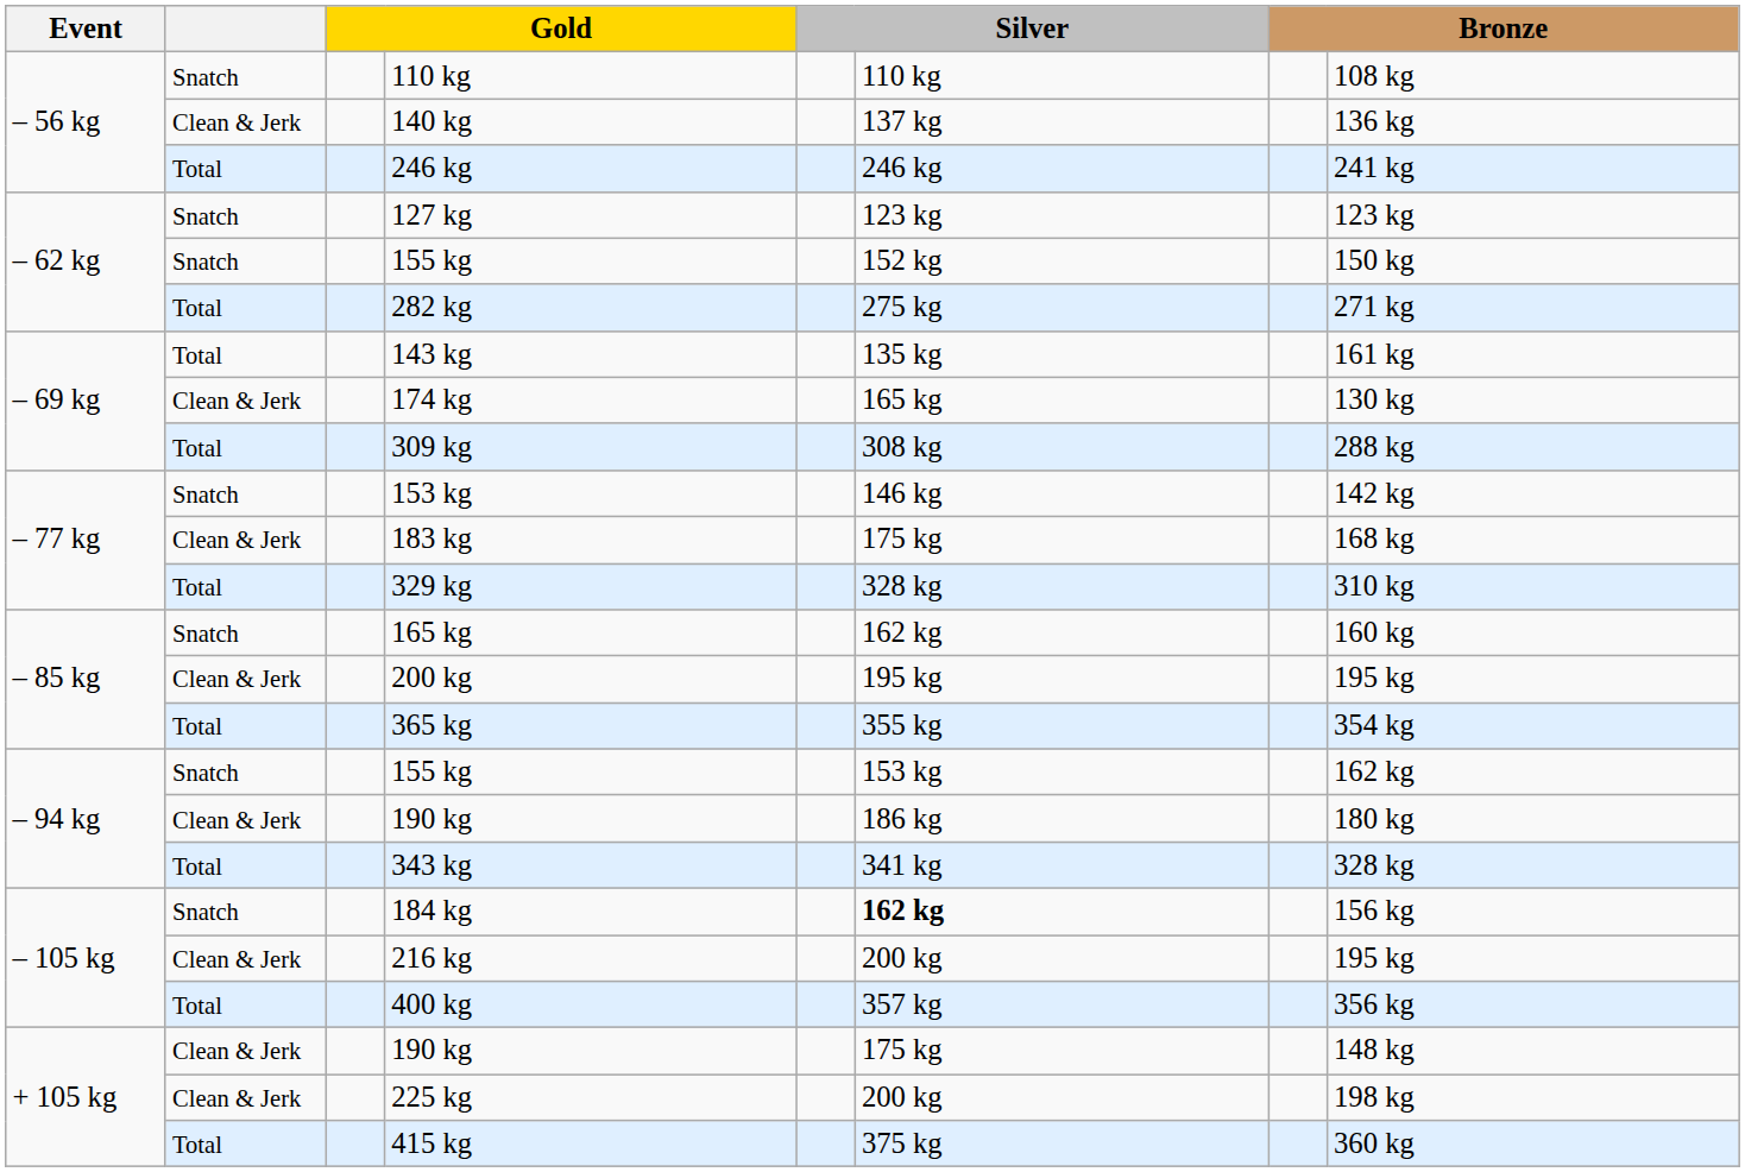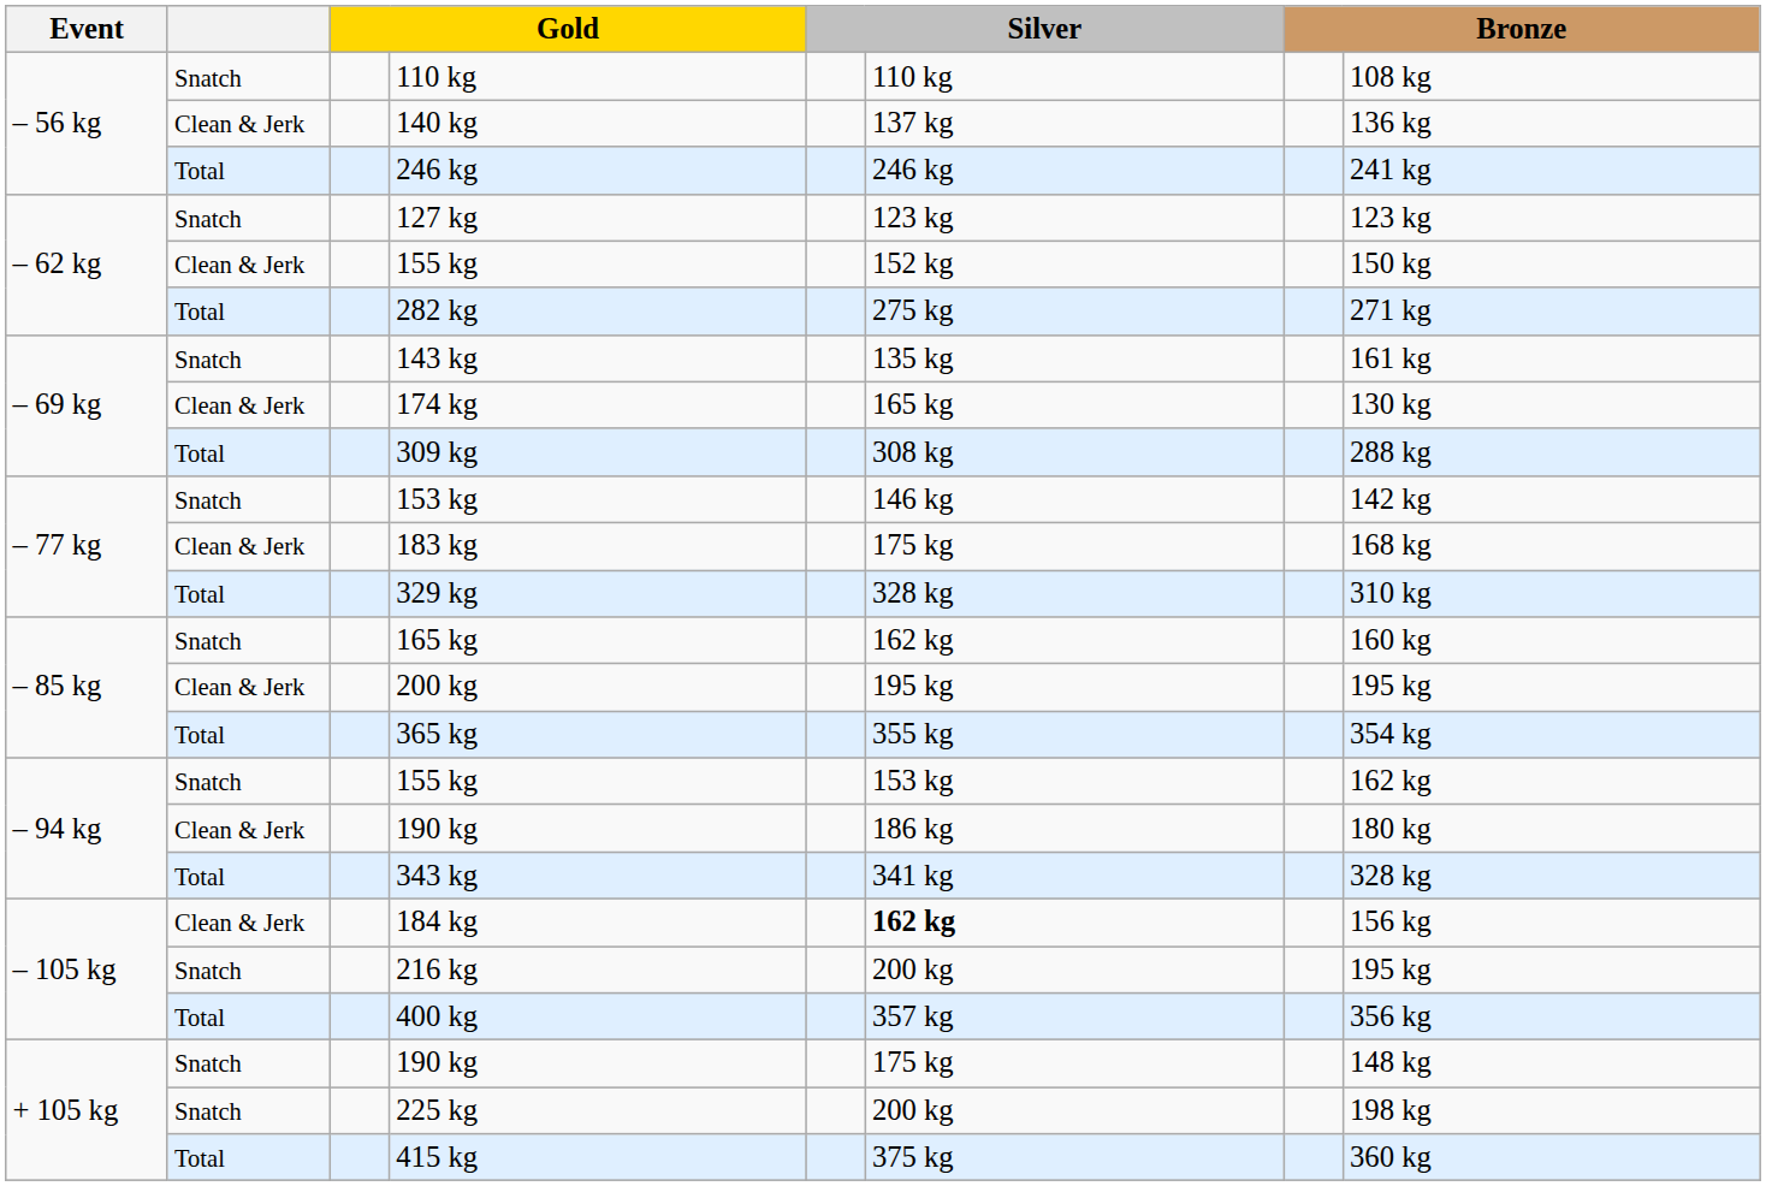– 62 kg / 155 kg | column 2: Snatch -> Clean & Jerk
143 kg | column 2: Total -> Snatch
184 kg | column 2: Snatch -> Clean & Jerk
216 kg | column 2: Clean & Jerk -> Snatch
+ 105 kg / 190 kg | column 2: Clean & Jerk -> Snatch
225 kg | column 2: Clean & Jerk -> Snatch
